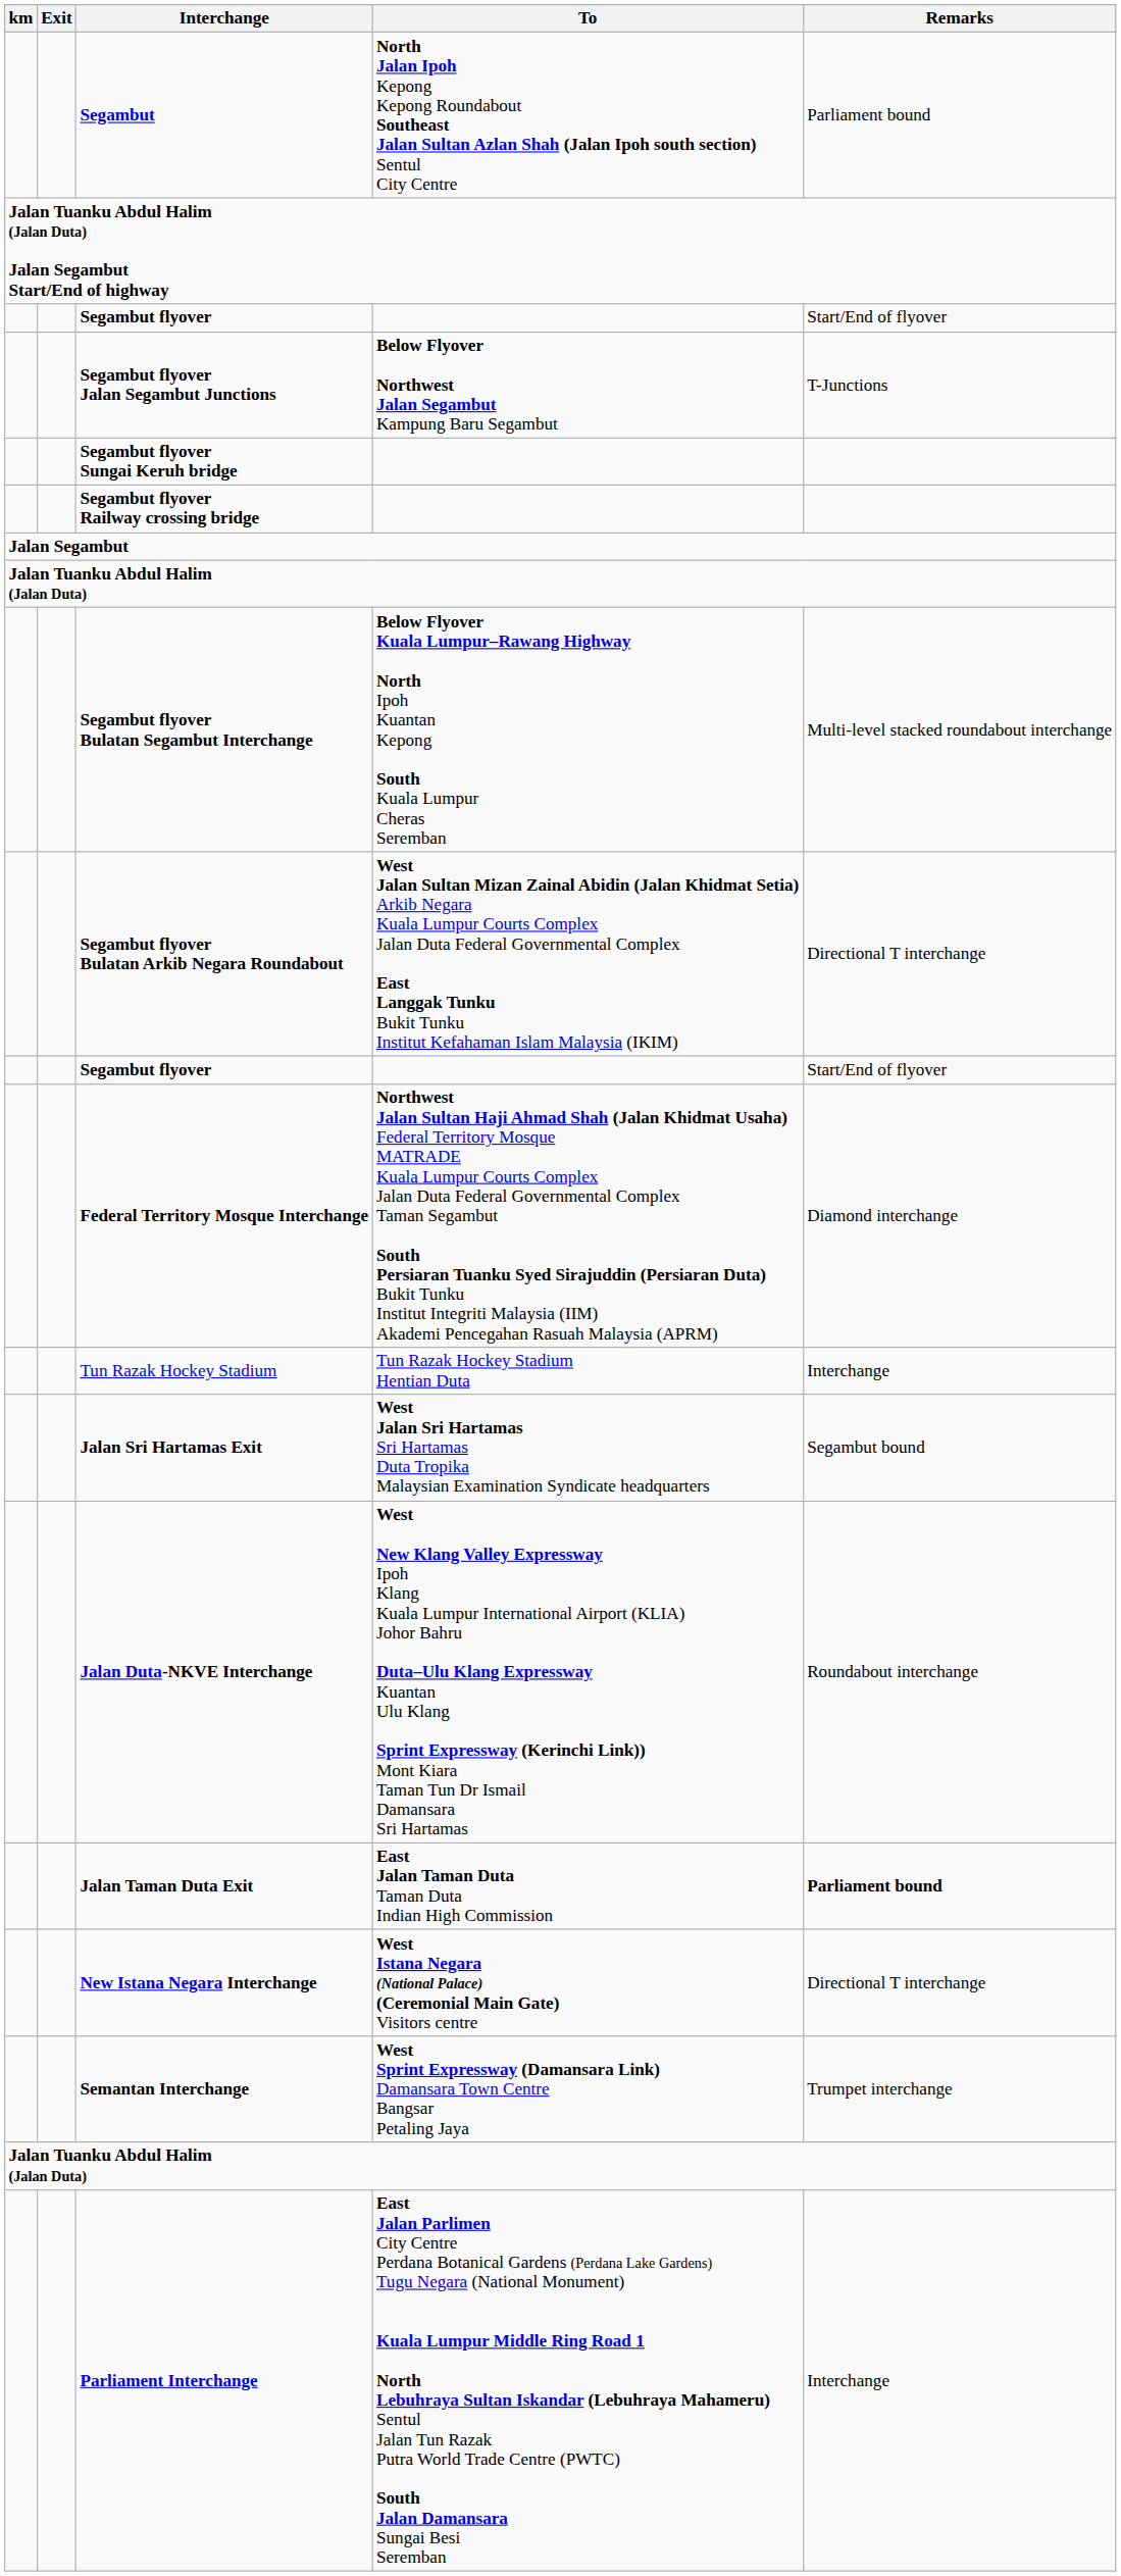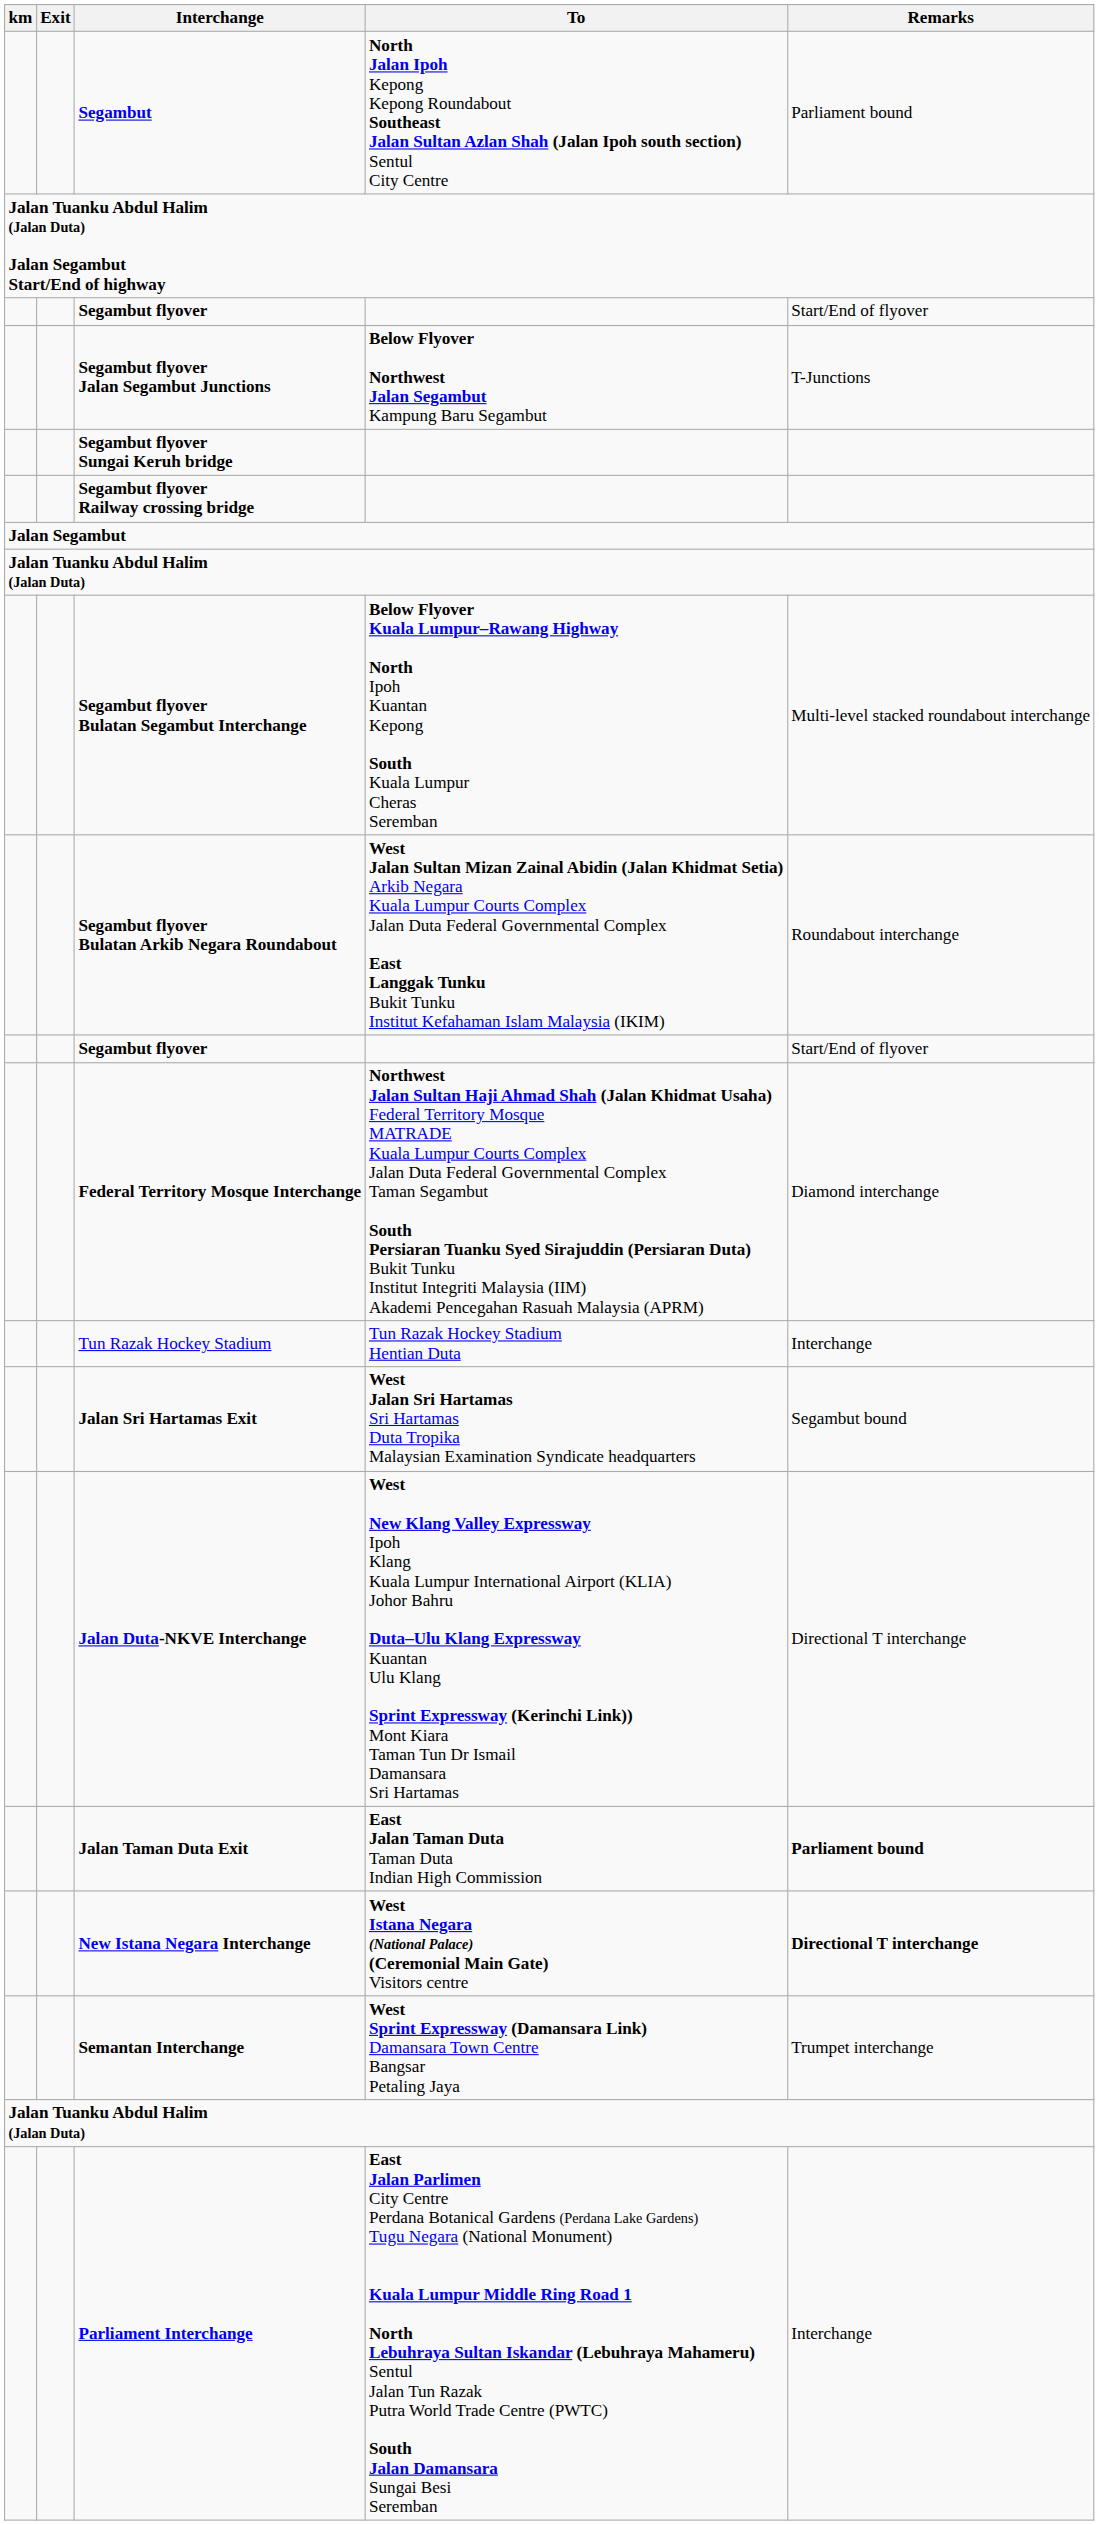Segambut flyover Bulatan Arkib Negara Roundabout | Remarks: Directional T interchange -> Roundabout interchange
Jalan Duta-NKVE Interchange | Remarks: Roundabout interchange -> Directional T interchange
New Istana Negara Interchange | Remarks: normal -> bold
